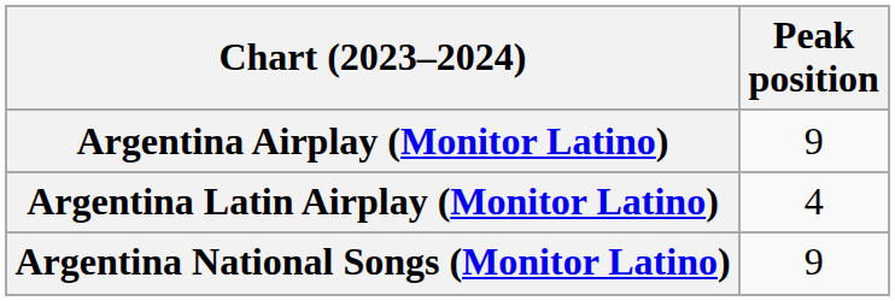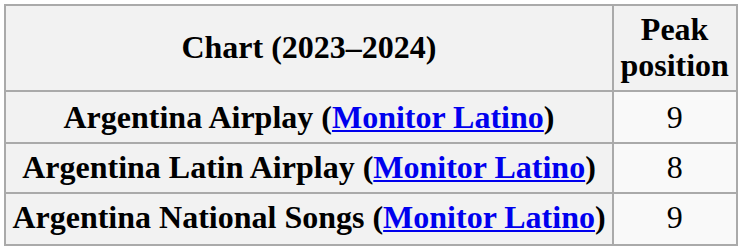Argentina Latin Airplay (Monitor Latino) | Peak position: 4 -> 8
